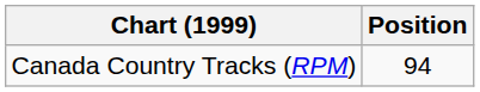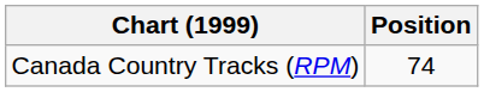Canada Country Tracks (RPM) | Position: 94 -> 74
